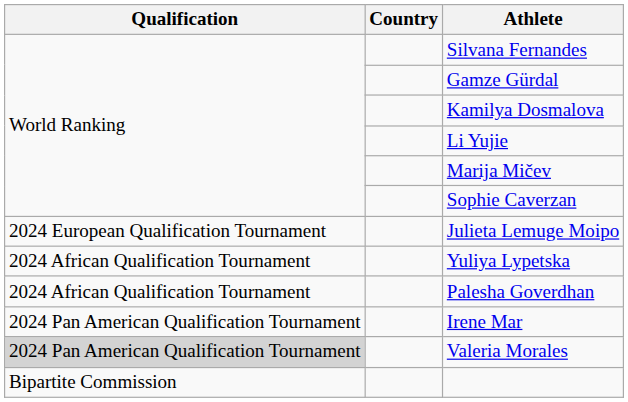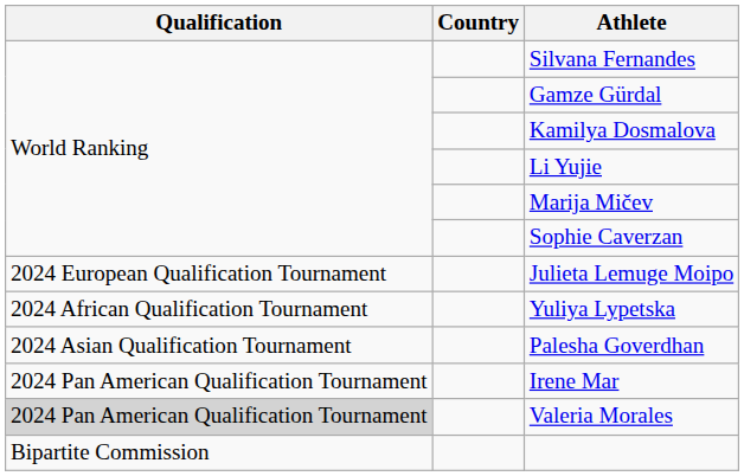Palesha Goverdhan | Qualification: 2024 African Qualification Tournament -> 2024 Asian Qualification Tournament
